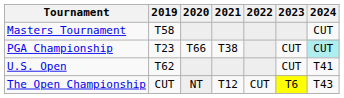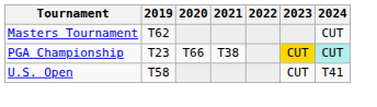Masters Tournament | 2019: T58 -> T62
PGA Championship | 2023: no background -> gold background
U.S. Open | 2019: T62 -> T58
- row: The Open Championship | CUT | NT | T12 | CUT | T6 | T43
